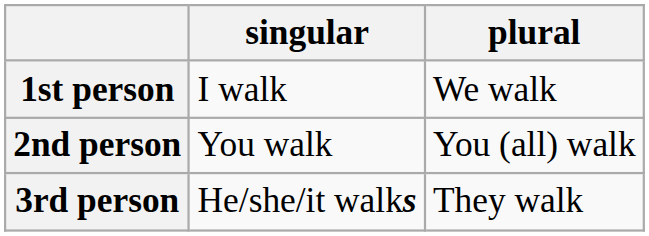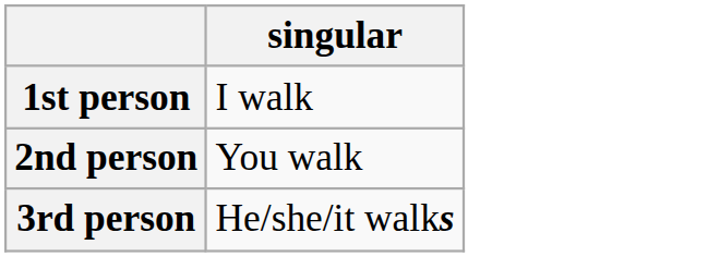- column: plural | We walk | You (all) walk | They walk
